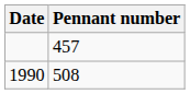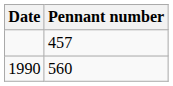1990 | Pennant number: 508 -> 560
